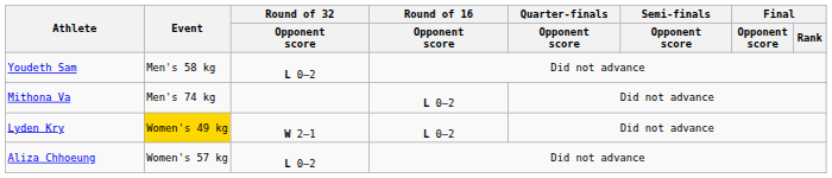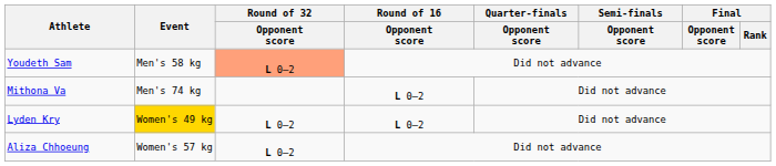Youdeth Sam | Round of 32 / Opponent score: no background -> lightsalmon background
Lyden Kry | Round of 32 / Opponent score: W 2–1 -> L 0–2
